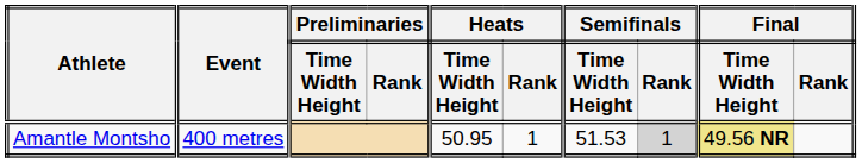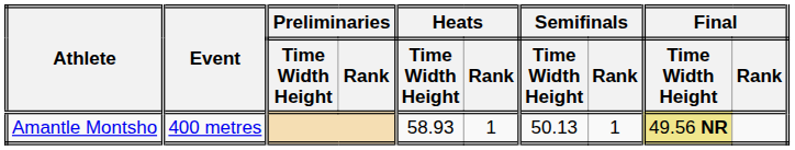Amantle Montsho | Heats / Time Width Height: 50.95 -> 58.93
Amantle Montsho | Semifinals / Time Width Height: 51.53 -> 50.13
Amantle Montsho | Semifinals / Rank: lightgrey background -> no background
